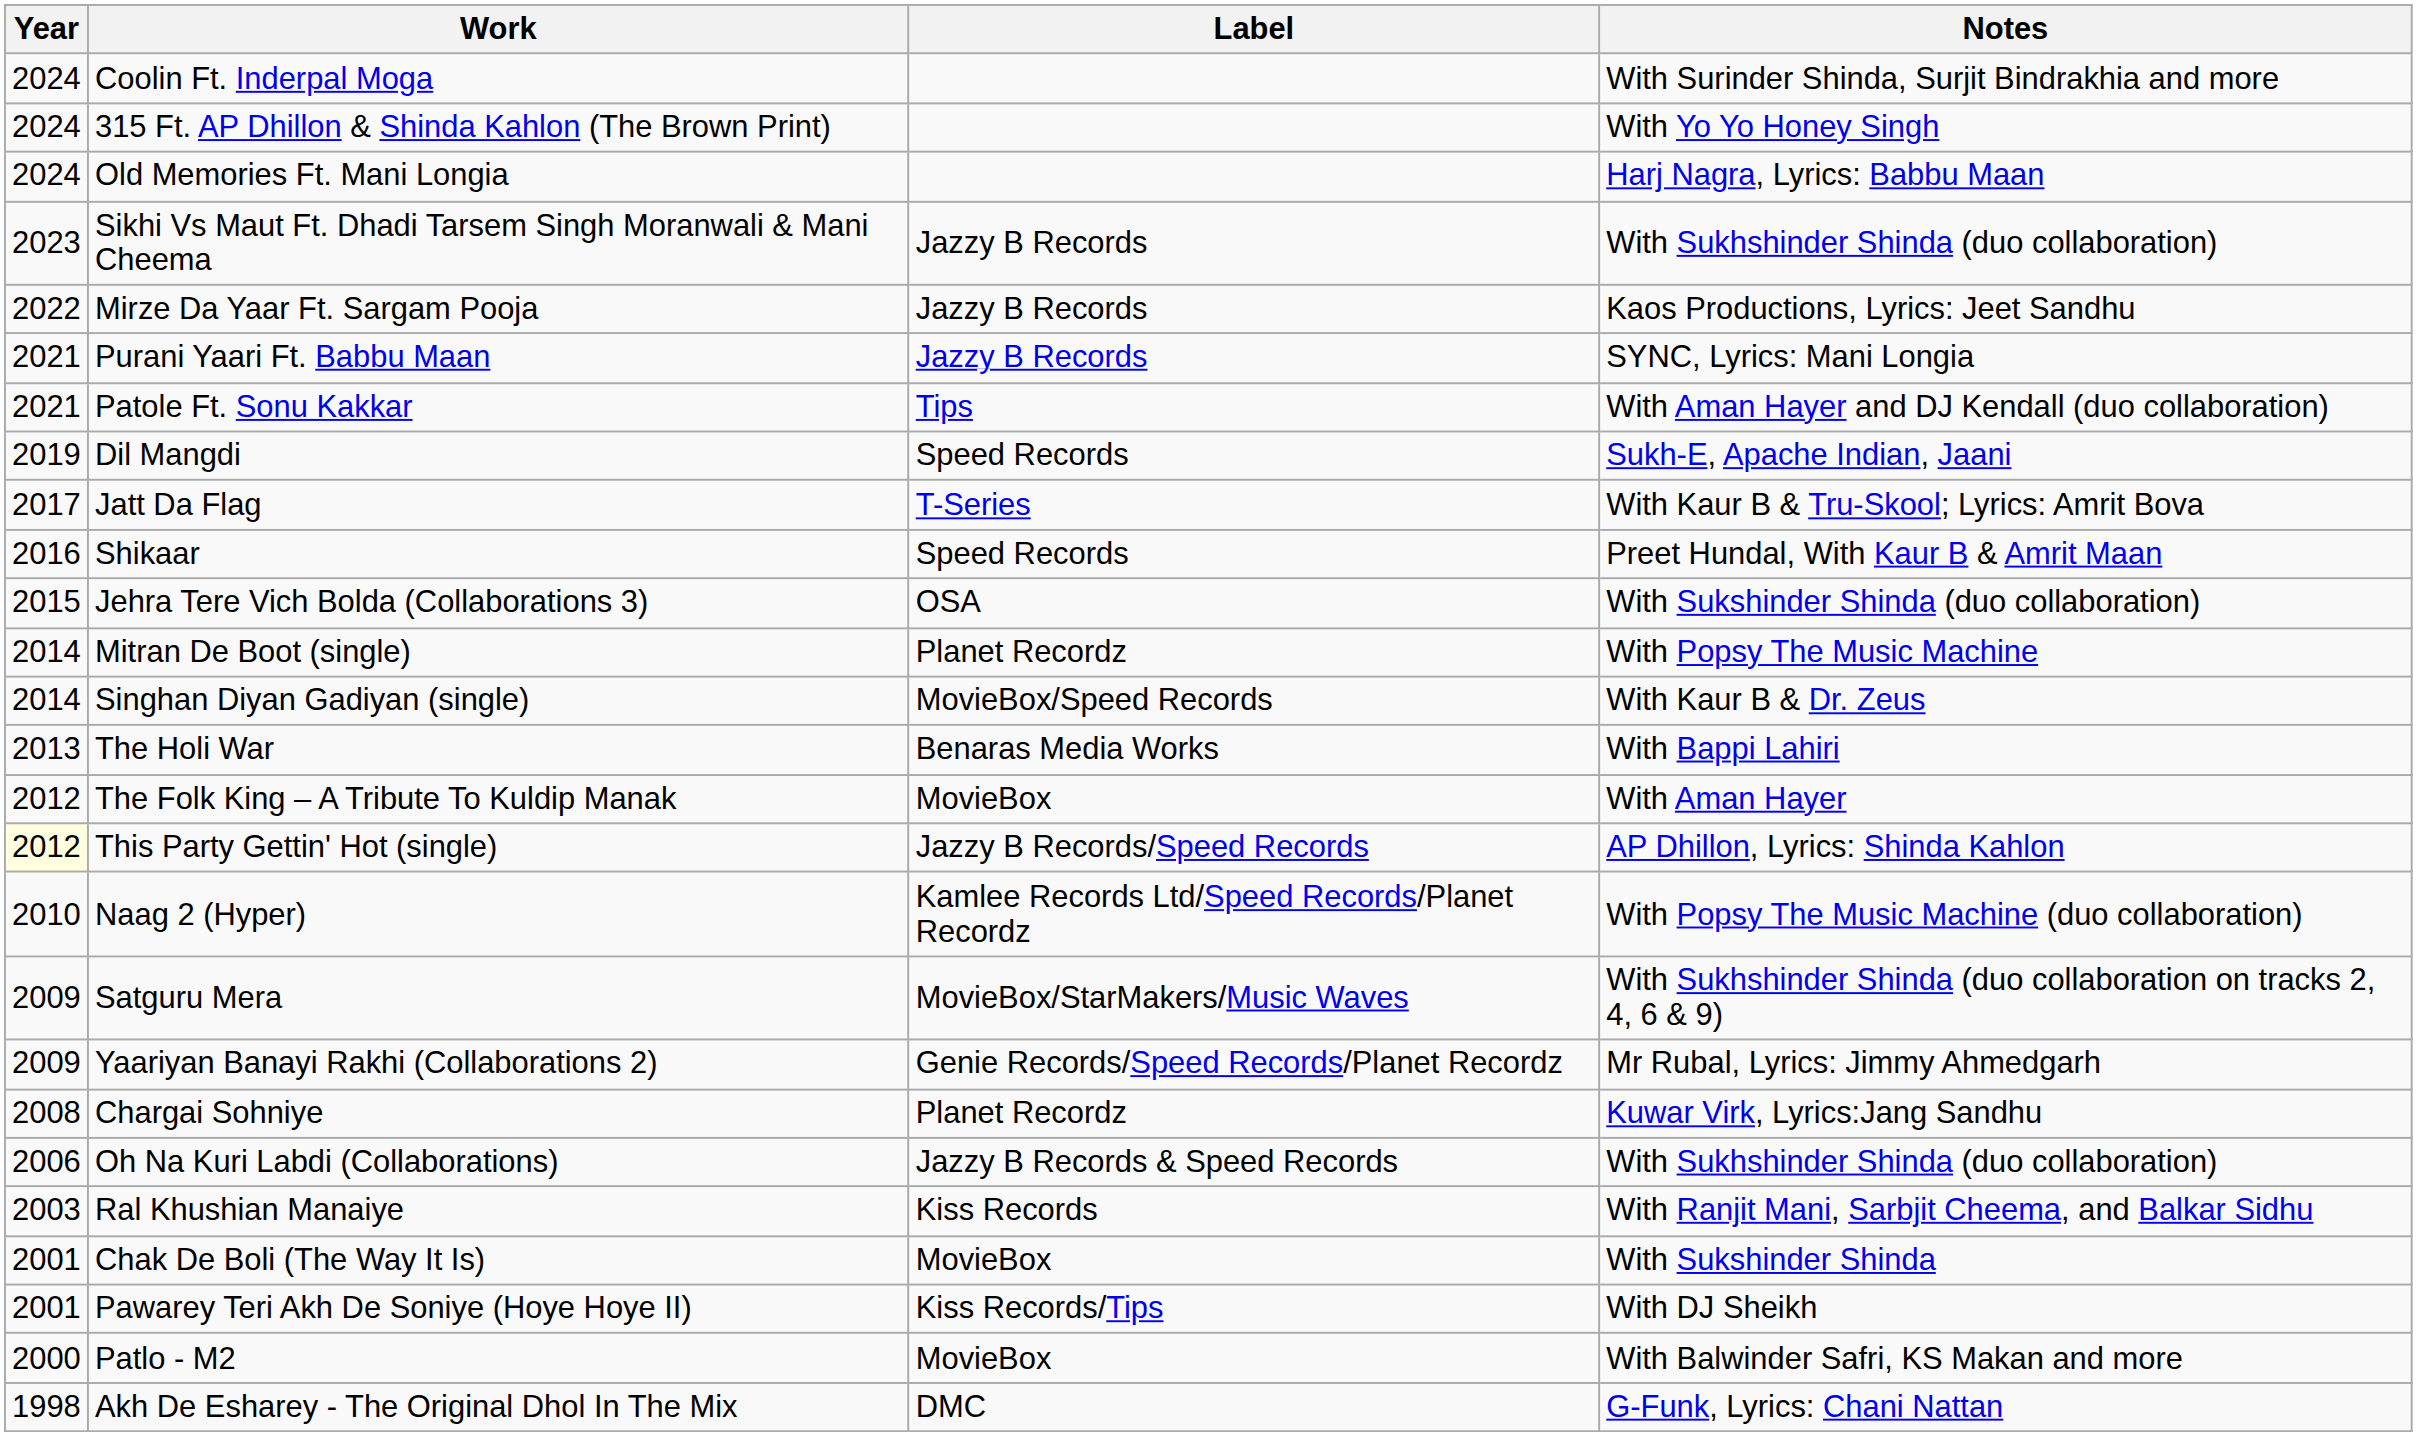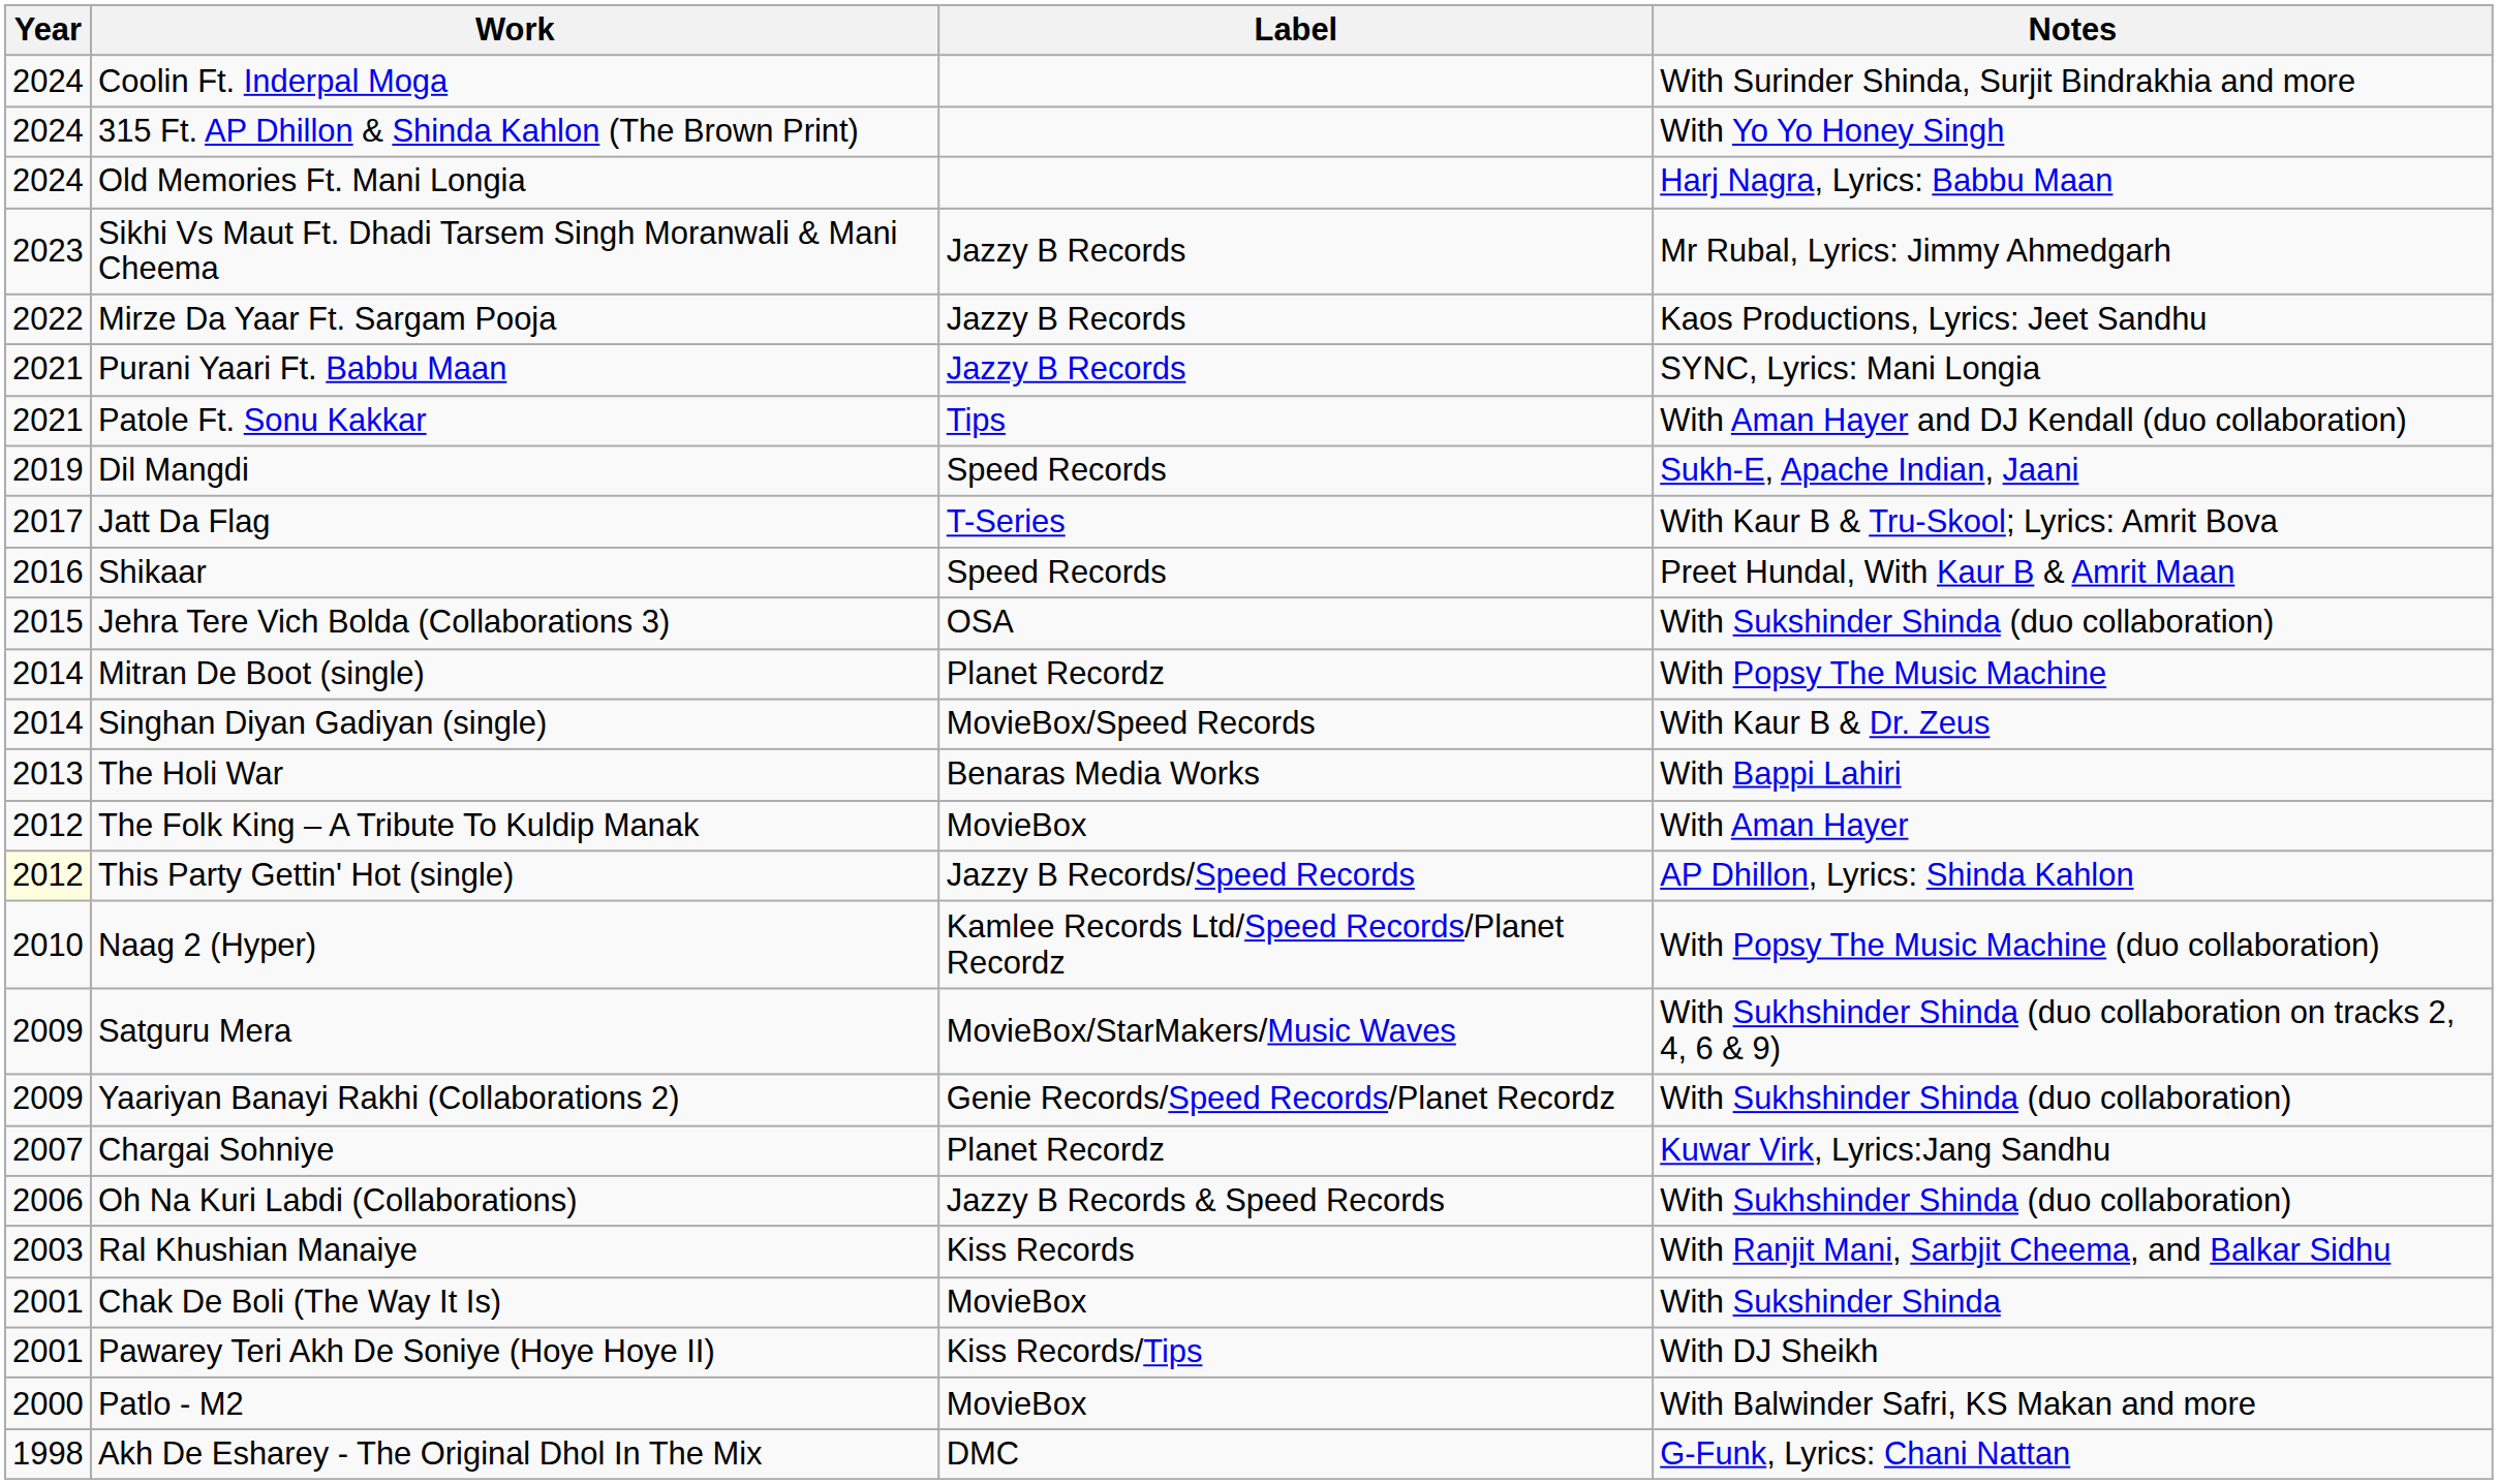Sikhi Vs Maut Ft. Dhadi Tarsem Singh Moranwali & Mani Cheema | Notes: With Sukhshinder Shinda (duo collaboration) -> Mr Rubal, Lyrics: Jimmy Ahmedgarh
Yaariyan Banayi Rakhi (Collaborations 2) | Notes: Mr Rubal, Lyrics: Jimmy Ahmedgarh -> With Sukhshinder Shinda (duo collaboration)
Chargai Sohniye | Year: 2008 -> 2007
